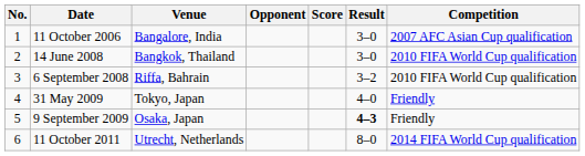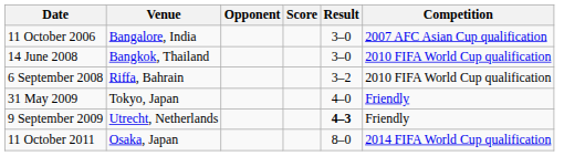- column: No. | 1 | 2 | 3 | 4 | 5 | 6
9 September 2009 | Venue: Osaka, Japan -> Utrecht, Netherlands
11 October 2011 | Venue: Utrecht, Netherlands -> Osaka, Japan
